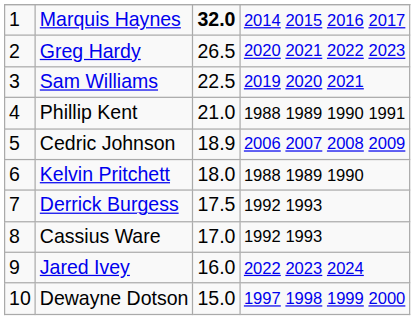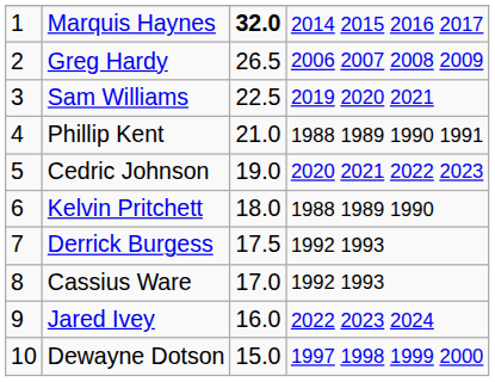Greg Hardy | column 4: 2020 2021 2022 2023 -> 2006 2007 2008 2009
Cedric Johnson | column 3: 18.9 -> 19.0
Cedric Johnson | column 4: 2006 2007 2008 2009 -> 2020 2021 2022 2023
